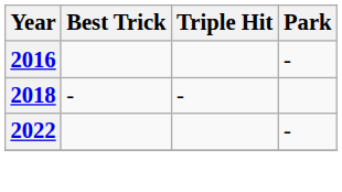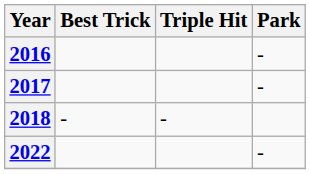+ row: 2017 | -
